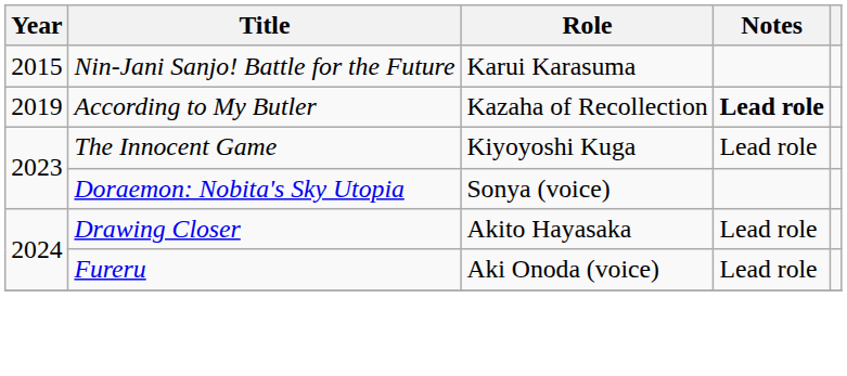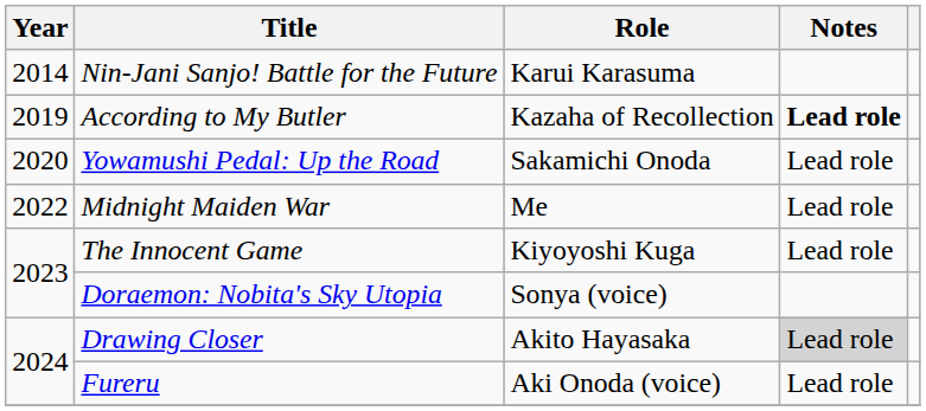Nin-Jani Sanjo! Battle for the Future | Year: 2015 -> 2014
+ row: 2020 | Yowamushi Pedal: Up the Road | Sakamichi Onoda | Lead role
+ row: 2022 | Midnight Maiden War | Me | Lead role
Drawing Closer | Notes: no background -> lightgrey background
